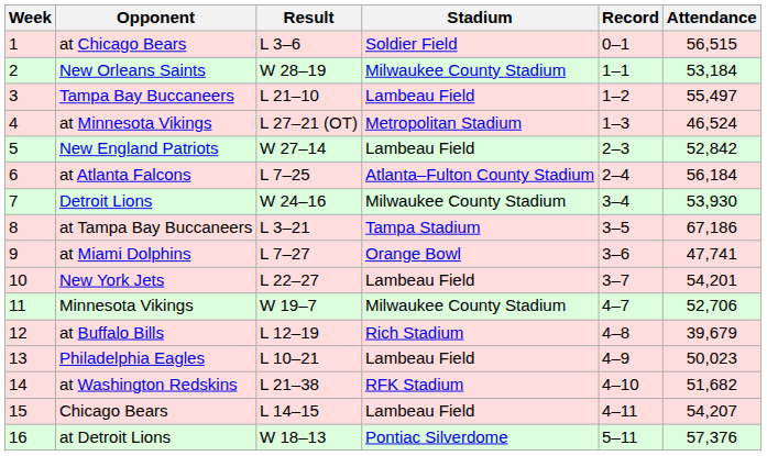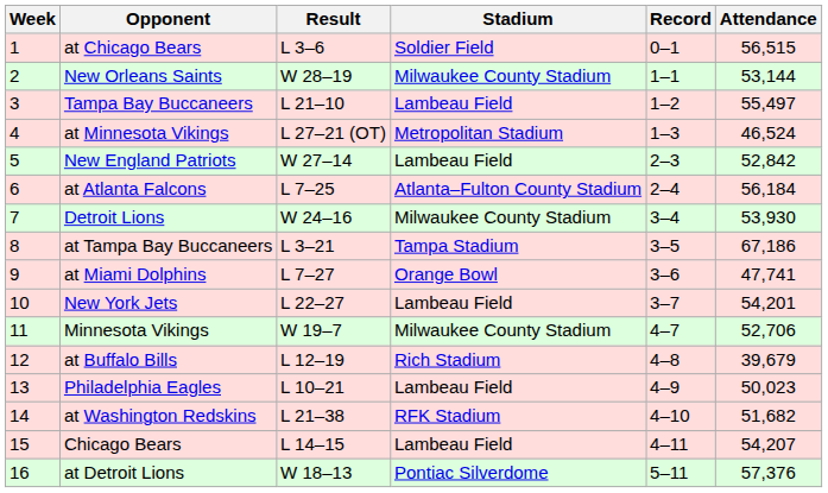New Orleans Saints | Attendance: 53,184 -> 53,144
